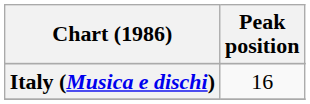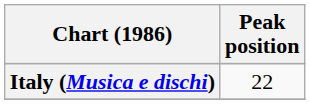Italy (Musica e dischi) | Peak position: 16 -> 22
